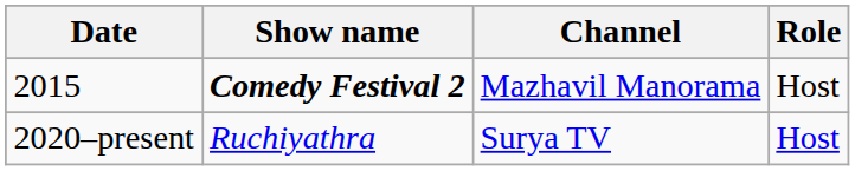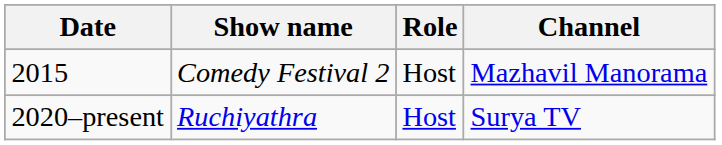columns swapped: Role <-> Channel
2015 | Show name: bold -> normal
